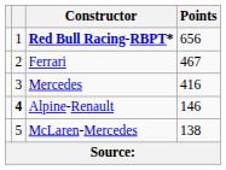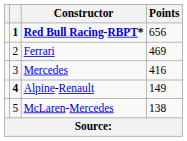Red Bull Racing-RBPT* | column 2: normal -> bold
Ferrari | Points: 467 -> 469
Alpine-Renault | Points: 146 -> 149
